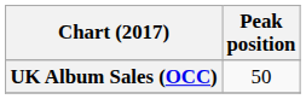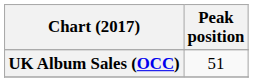UK Album Sales (OCC) | Peak position: 50 -> 51
